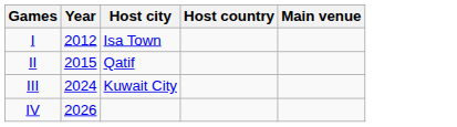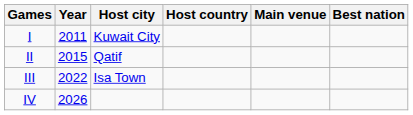+ column: Best nation
I | Year: 2012 -> 2011
I | Host city: Isa Town -> Kuwait City
III | Year: 2024 -> 2022
III | Host city: Kuwait City -> Isa Town
